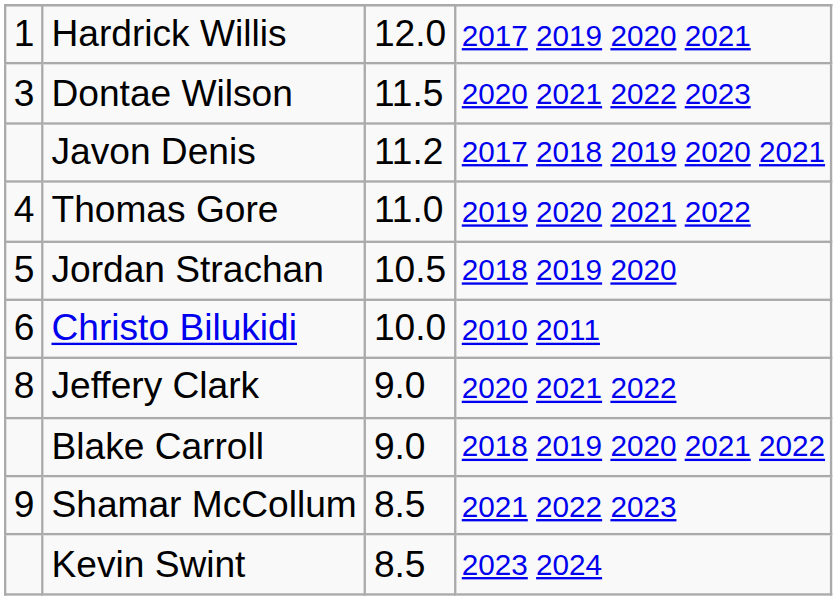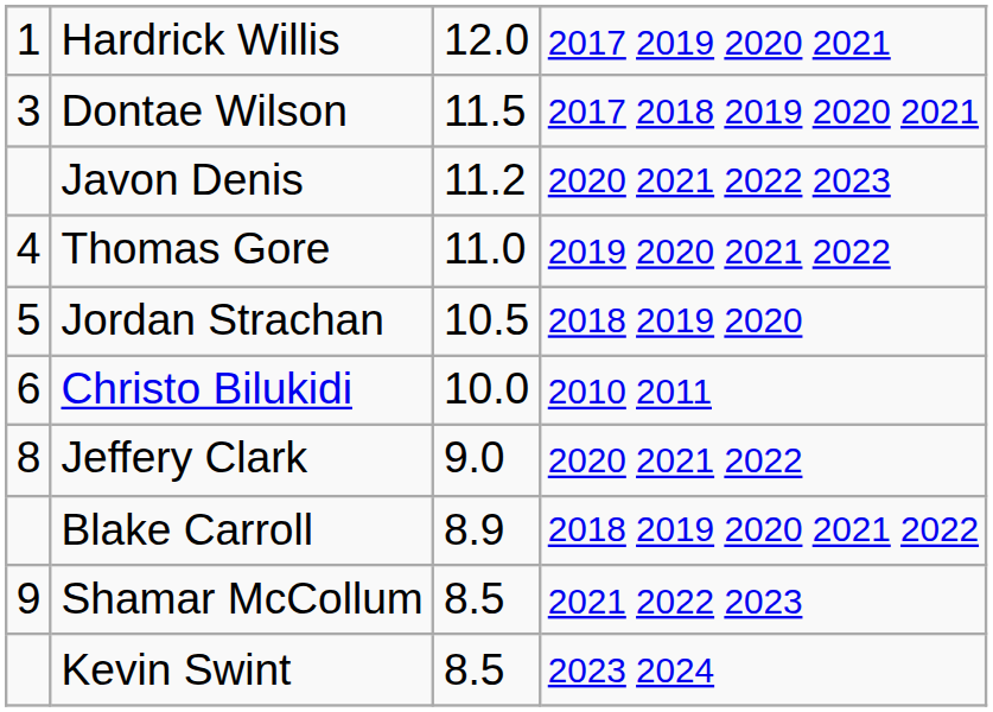Dontae Wilson | column 4: 2020 2021 2022 2023 -> 2017 2018 2019 2020 2021
Javon Denis | column 4: 2017 2018 2019 2020 2021 -> 2020 2021 2022 2023
Blake Carroll | column 3: 9.0 -> 8.9
